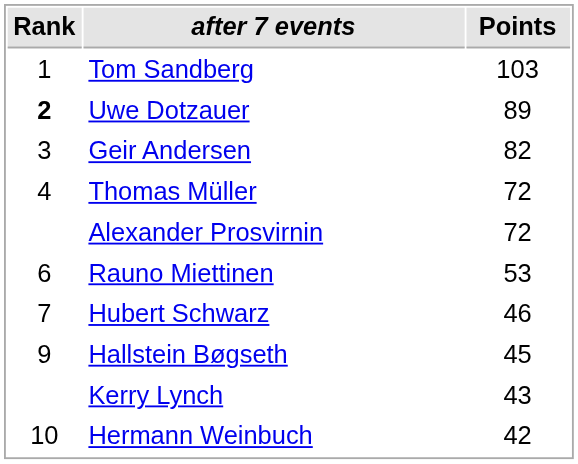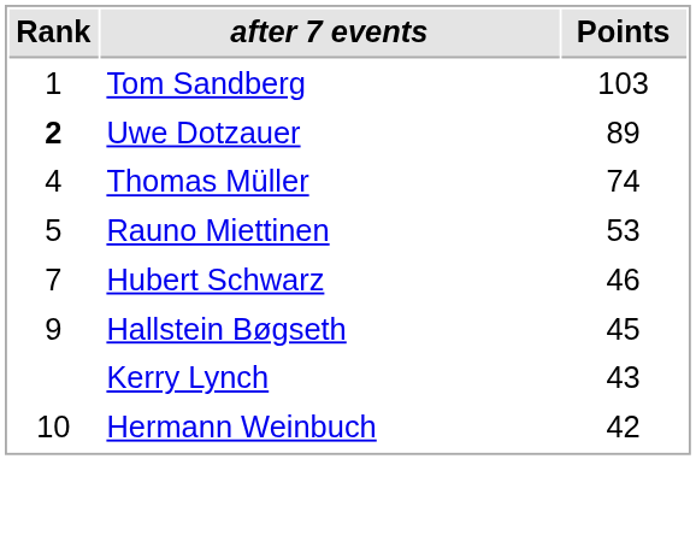- row: 3 | Geir Andersen | 82
Thomas Müller | Points: 72 -> 74
- row: Alexander Prosvirnin | 72
Rauno Miettinen | Rank: 6 -> 5
